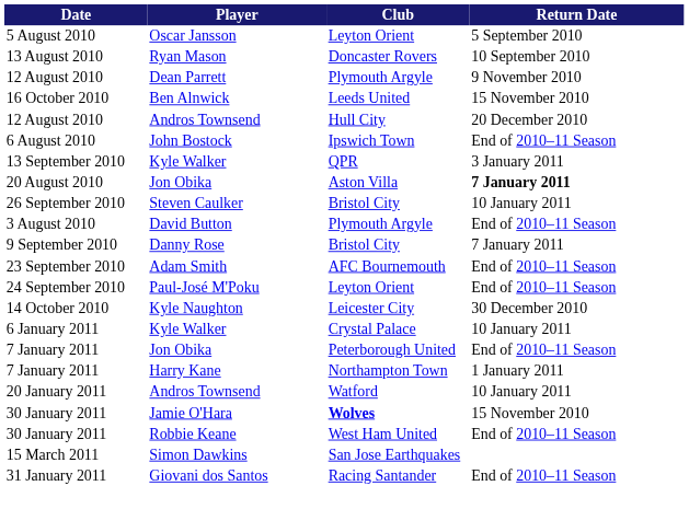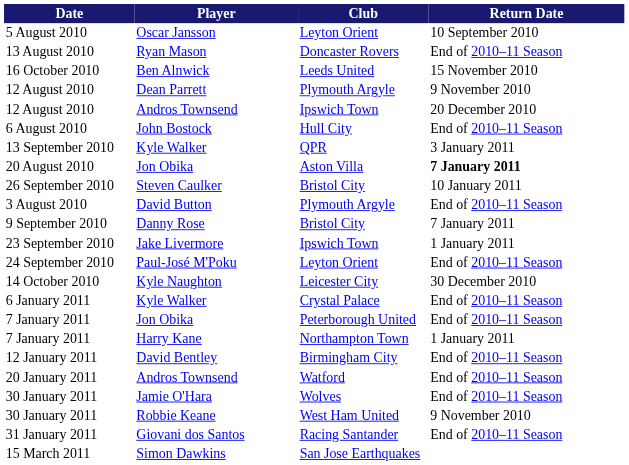Oscar Jansson | Return Date: 5 September 2010 -> 10 September 2010
Ryan Mason | Return Date: 10 September 2010 -> End of 2010–11 Season
rows swapped: Dean Parrett <-> Ben Alnwick
12 August 2010 / Andros Townsend | Club: Hull City -> Ipswich Town
John Bostock | Club: Ipswich Town -> Hull City
+ row: 23 September 2010 | Jake Livermore | Ipswich Town | 1 January 2011
- row: 23 September 2010 | Adam Smith | AFC Bournemouth | End of 2010–11 Season
6 January 2011 / Kyle Walker | Return Date: 10 January 2011 -> End of 2010–11 Season
+ row: 12 January 2011 | David Bentley | Birmingham City | End of 2010–11 Season
20 January 2011 / Andros Townsend | Return Date: 10 January 2011 -> End of 2010–11 Season
Jamie O'Hara | Club: bold -> normal
Jamie O'Hara | Return Date: 15 November 2010 -> End of 2010–11 Season
Robbie Keane | Return Date: End of 2010–11 Season -> 9 November 2010
rows swapped: Giovani dos Santos <-> Simon Dawkins
